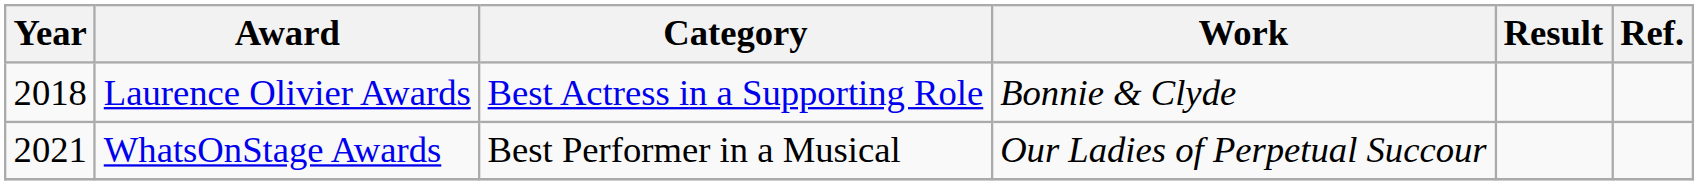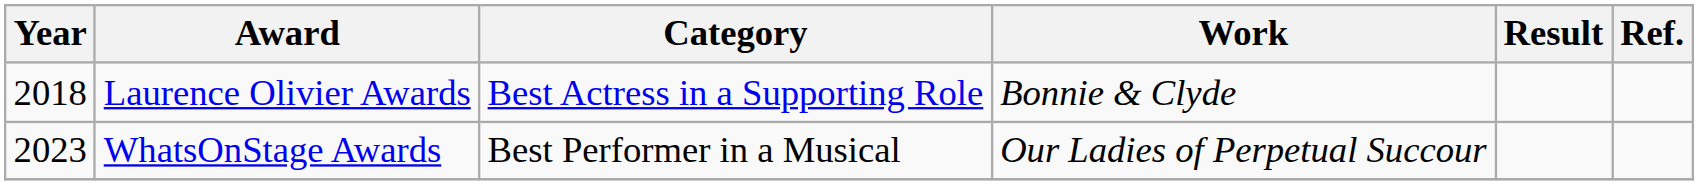WhatsOnStage Awards | Year: 2021 -> 2023
